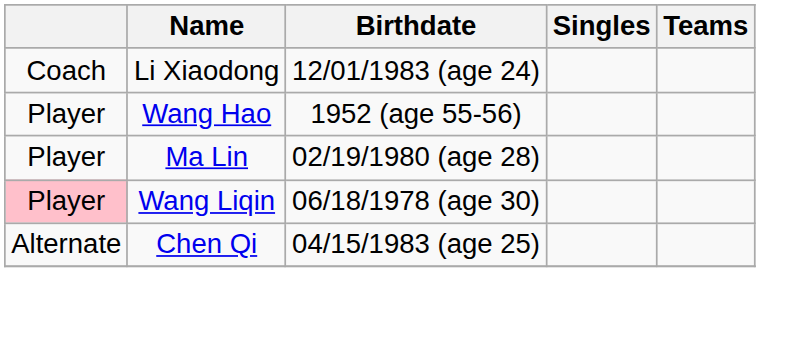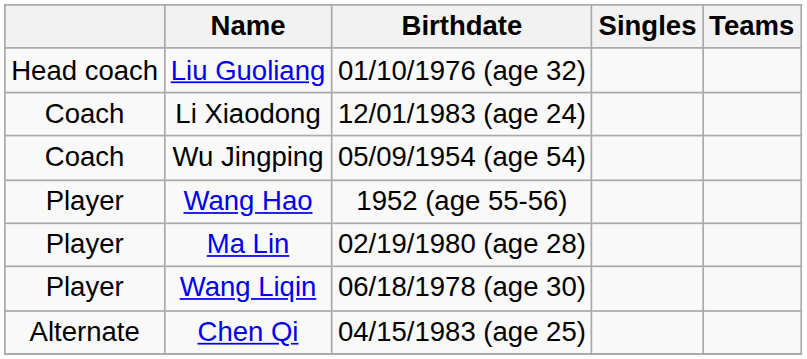+ row: Head coach | Liu Guoliang | 01/10/1976 (age 32)
+ row: Coach | Wu Jingping | 05/09/1954 (age 54)
Wang Liqin | column 1: pink background -> no background
